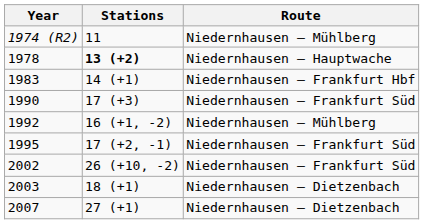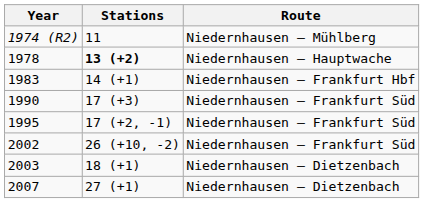- row: 1992 | 16 (+1, -2) | Niedernhausen – Mühlberg
